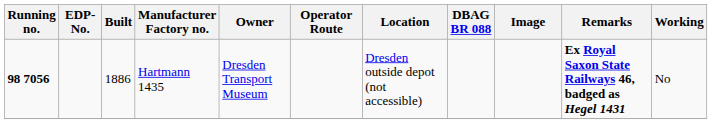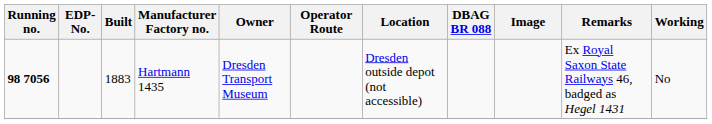Hartmann 1435 | Built: 1886 -> 1883
Hartmann 1435 | Remarks: bold -> normal
